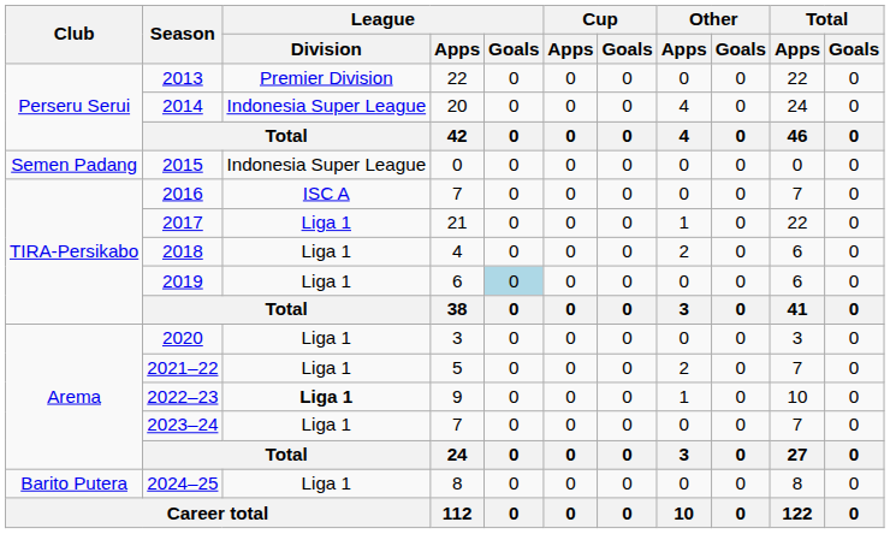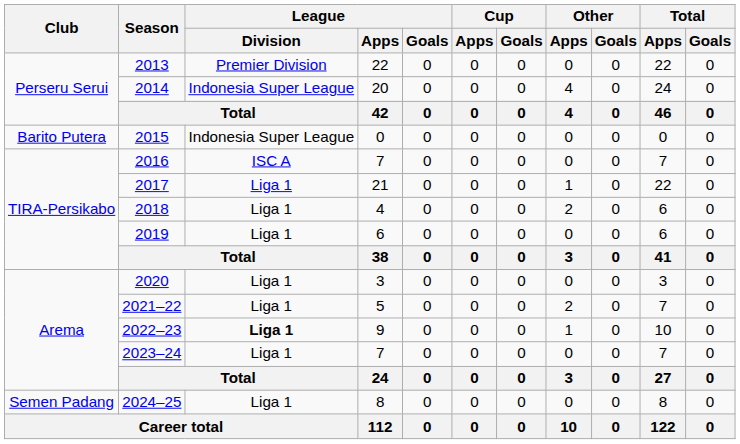2015 | Club: Semen Padang -> Barito Putera
2019 | League / Goals: lightblue background -> no background
2024–25 | Club: Barito Putera -> Semen Padang
